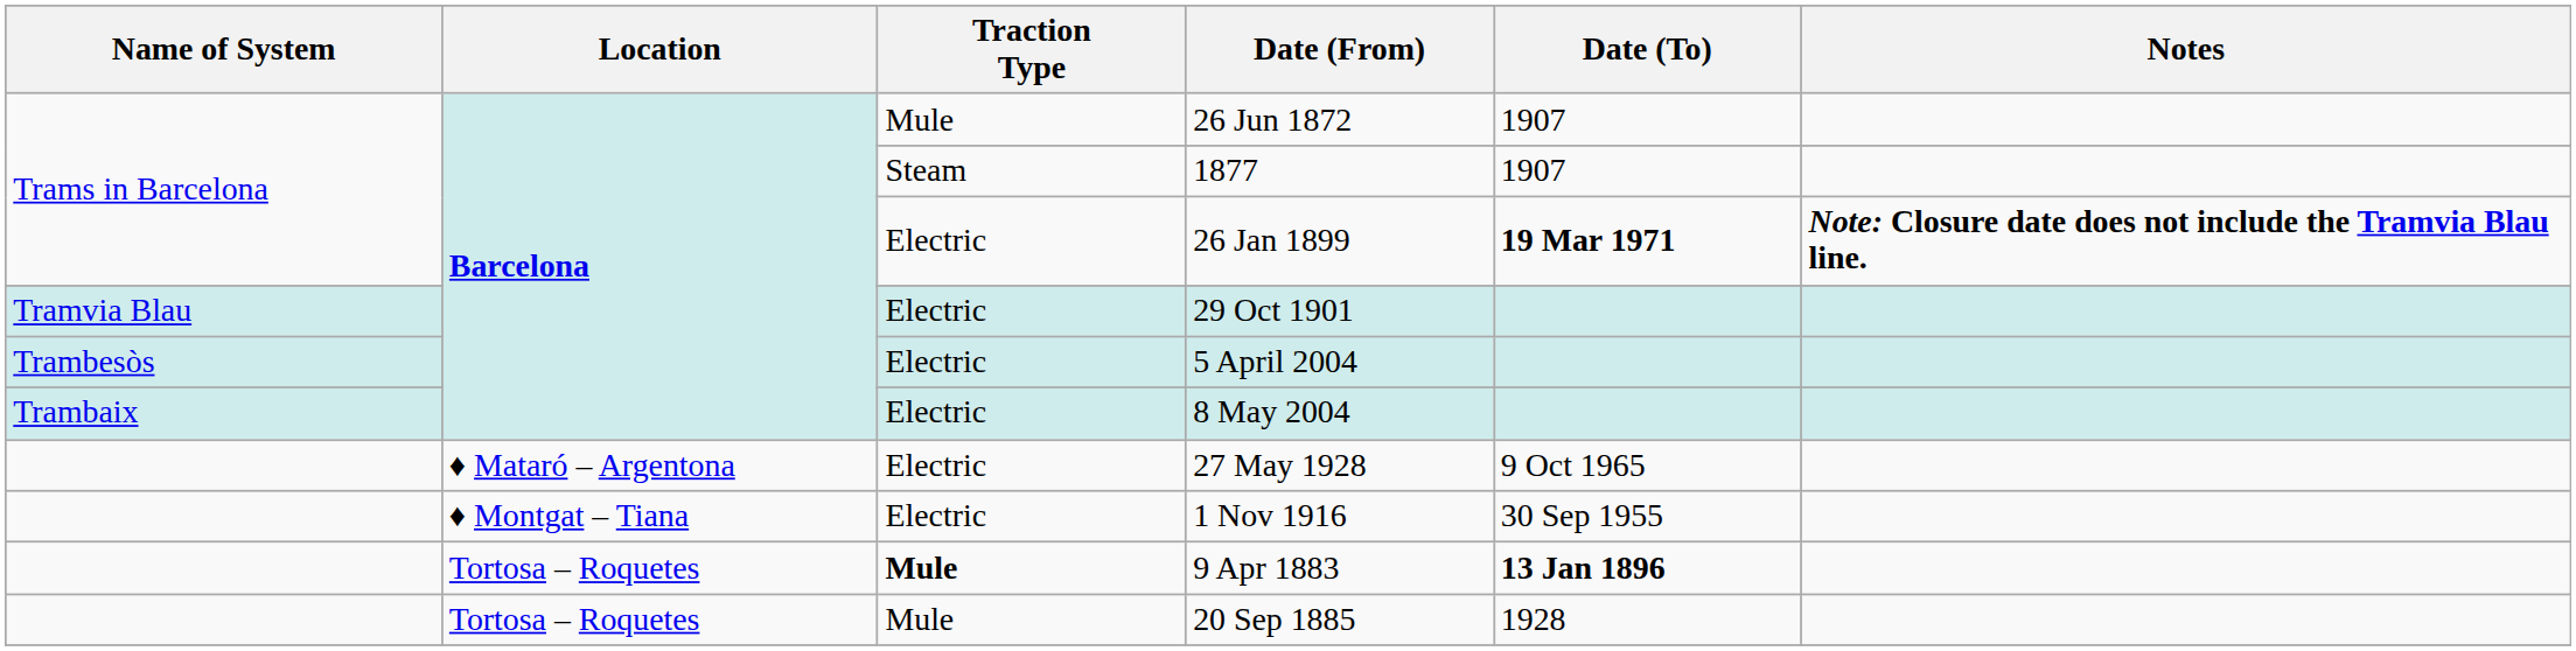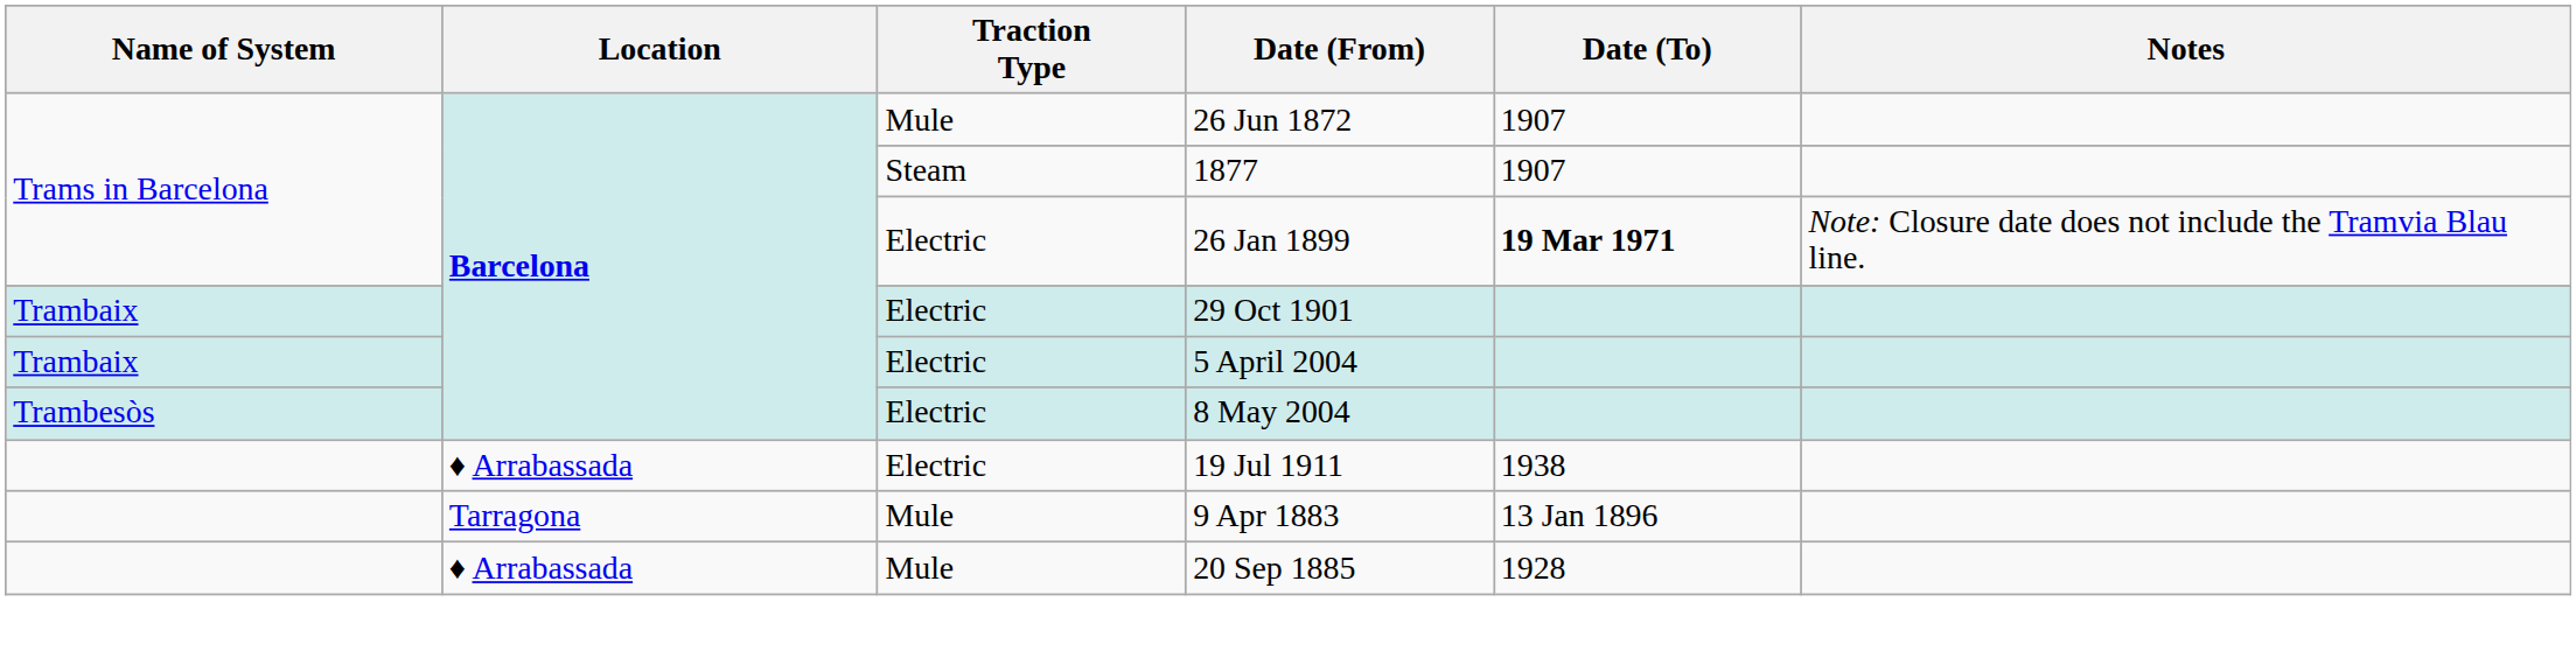26 Jan 1899 | Notes: bold -> normal
29 Oct 1901 | Name of System: Tramvia Blau -> Trambaix
5 April 2004 | Name of System: Trambesòs -> Trambaix
8 May 2004 | Name of System: Trambaix -> Trambesòs
+ row: ♦ Arrabassada | Electric | 19 Jul 1911 | 1938
- row: ♦ Mataró – Argentona | Electric | 27 May 1928 | 9 Oct 1965
- row: ♦ Montgat – Tiana | Electric | 1 Nov 1916 | 30 Sep 1955
9 Apr 1883 | Location: Tortosa – Roquetes -> Tarragona
9 Apr 1883 | Traction Type: bold -> normal
9 Apr 1883 | Date (To): bold -> normal
20 Sep 1885 | Location: Tortosa – Roquetes -> ♦ Arrabassada
